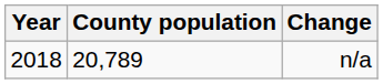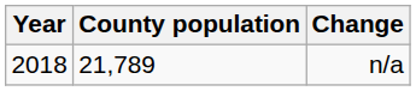n/a | County population: 20,789 -> 21,789
